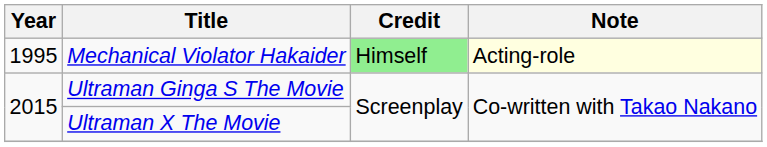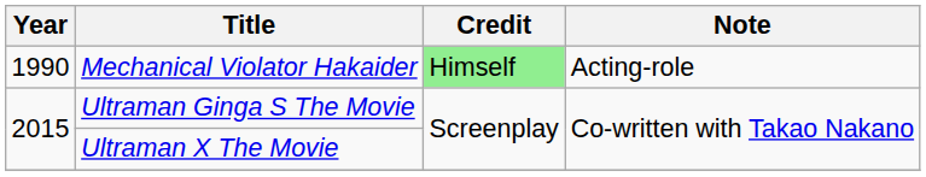Mechanical Violator Hakaider | Year: 1995 -> 1990
Mechanical Violator Hakaider | Note: lightyellow background -> no background
